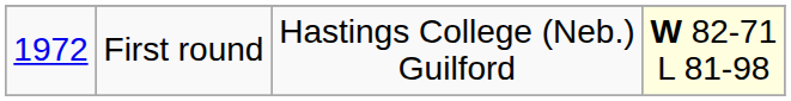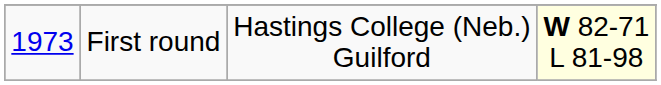First round | column 1: 1972 -> 1973
